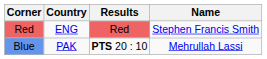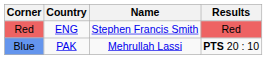columns swapped: Name <-> Results
